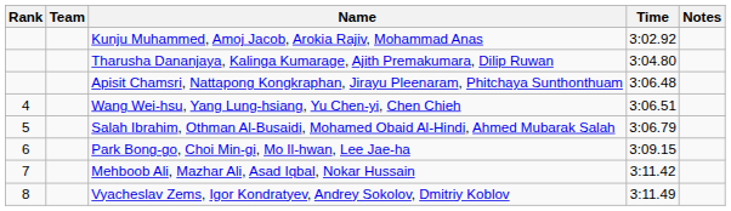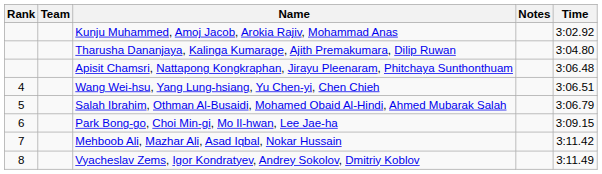columns swapped: Time <-> Notes
